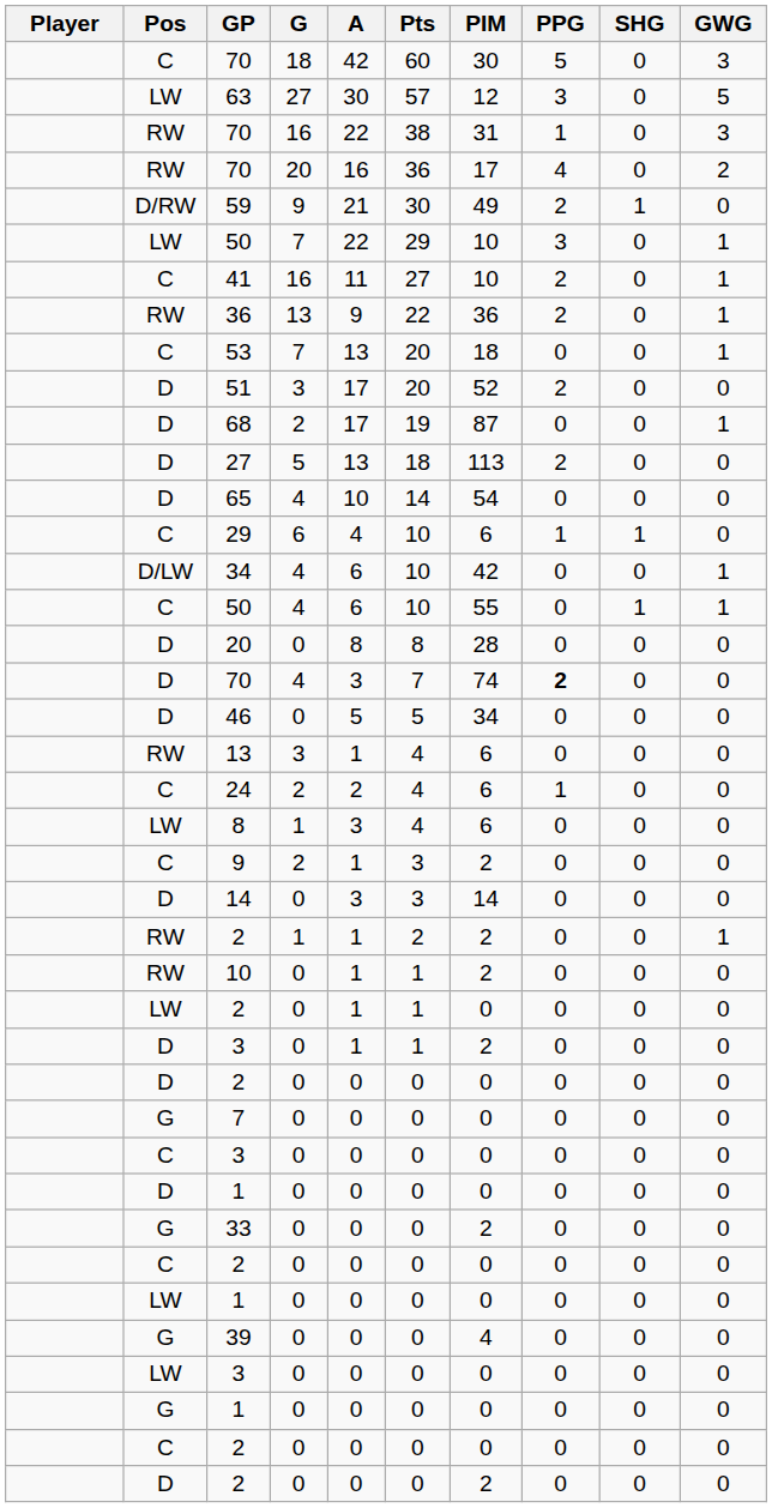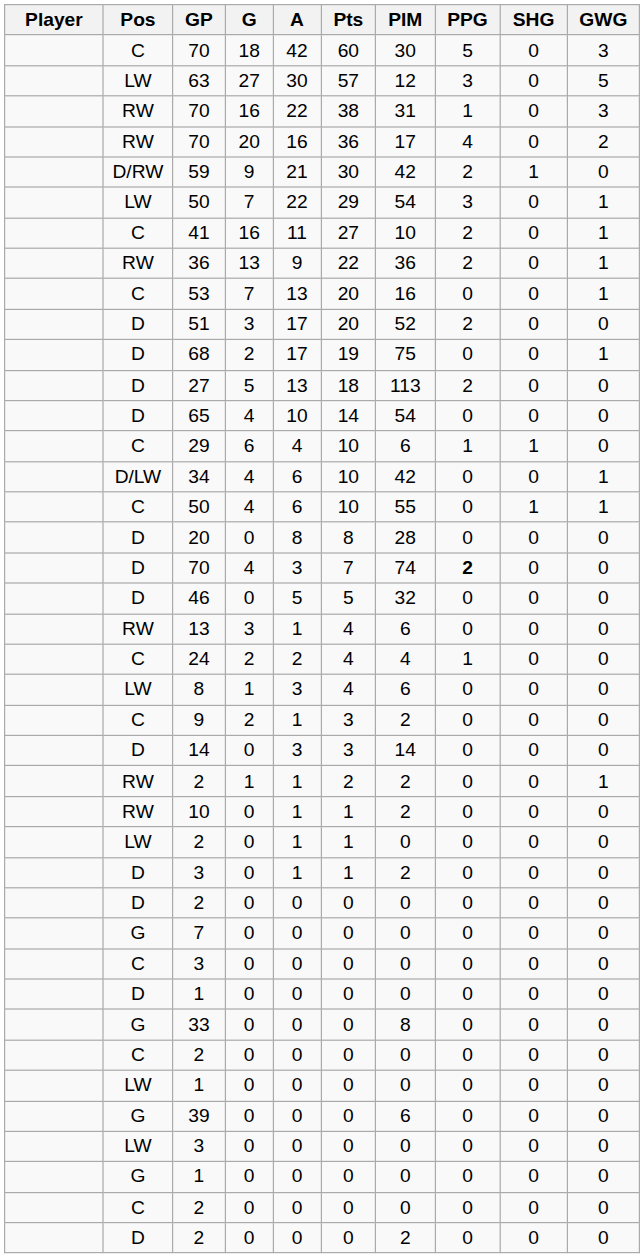59 | PIM: 49 -> 42
LW / 50 | PIM: 10 -> 54
53 | PIM: 18 -> 16
68 | PIM: 87 -> 75
46 | PIM: 34 -> 32
24 | PIM: 6 -> 4
33 | PIM: 2 -> 8
39 | PIM: 4 -> 6
